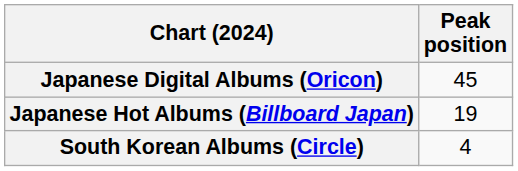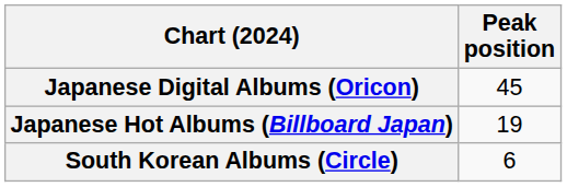South Korean Albums (Circle) | Peak position: 4 -> 6
